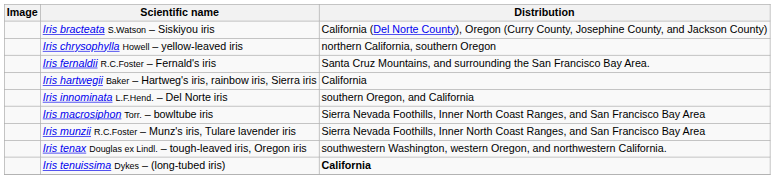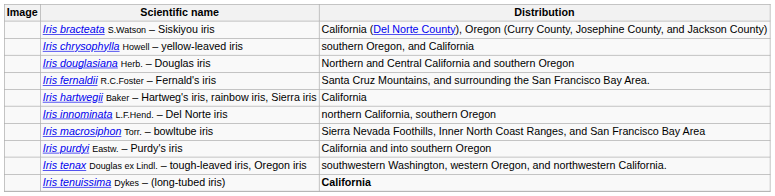Iris chrysophylla Howell – yellow-leaved iris | Distribution: northern California, southern Oregon -> southern Oregon, and California
+ row: Iris douglasiana Herb. – Douglas iris | Northern and Central California and southern Oregon
Iris innominata L.F.Hend. – Del Norte iris | Distribution: southern Oregon, and California -> northern California, southern Oregon
- row: Iris munzii R.C.Foster – Munz's iris, Tulare lavender iris | Sierra Nevada Foothills, Inner North Coast Ranges, and San Francisco Bay Area
+ row: Iris purdyi Eastw. – Purdy's iris | California and into southern Oregon
